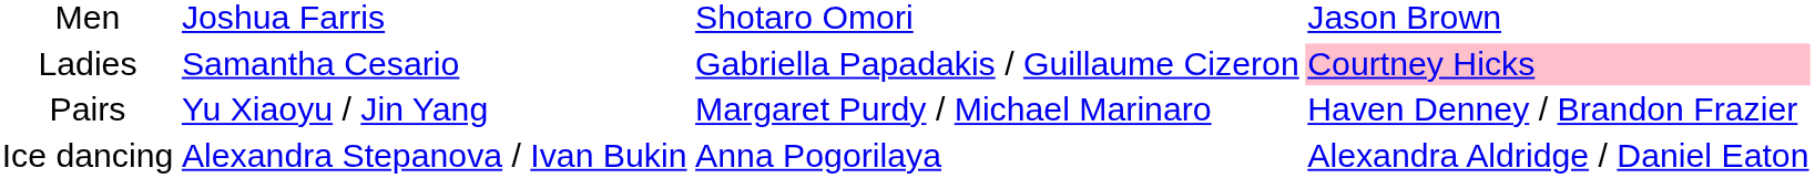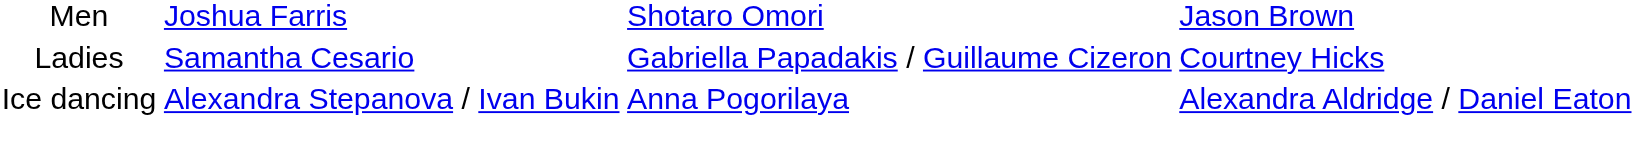Ladies | column 4: pink background -> no background
- row: Pairs | Yu Xiaoyu / Jin Yang | Margaret Purdy / Michael Marinaro | Haven Denney / Brandon Frazier
